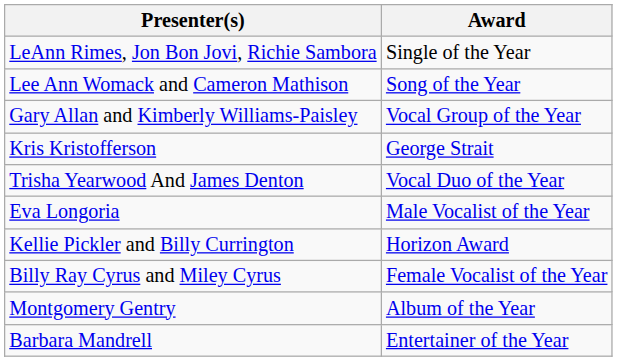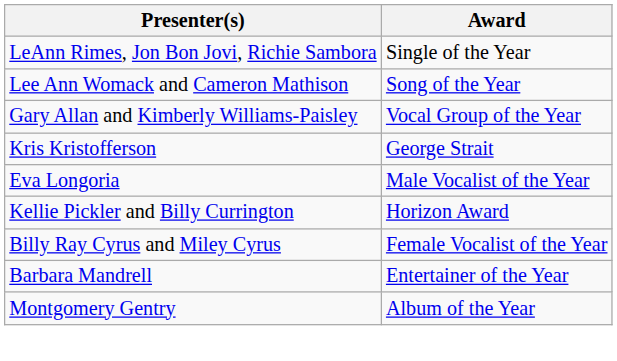- row: Trisha Yearwood And James Denton | Vocal Duo of the Year
rows swapped: Montgomery Gentry <-> Barbara Mandrell
